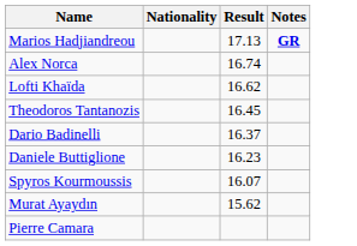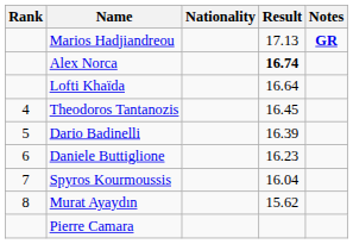+ column: Rank | 4 | 5 | 6 | 7 | 8
Alex Norca | Result: normal -> bold
Lofti Khaïda | Result: 16.62 -> 16.64
Dario Badinelli | Result: 16.37 -> 16.39
Spyros Kourmoussis | Result: 16.07 -> 16.04
